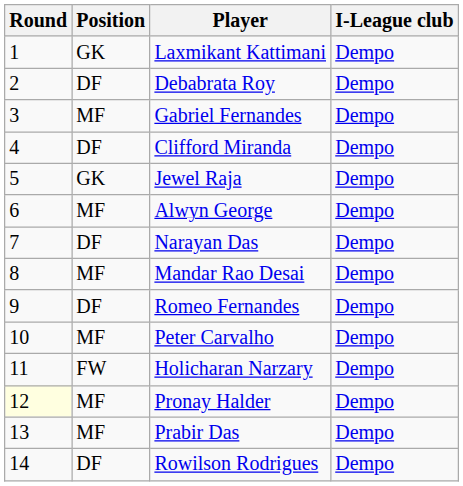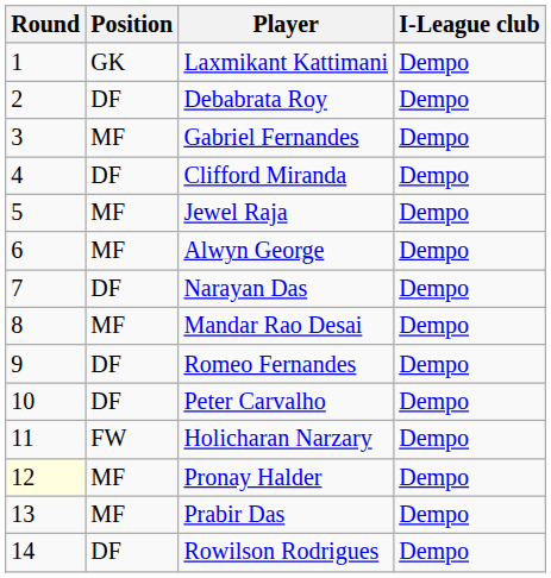Jewel Raja | Position: GK -> MF
Peter Carvalho | Position: MF -> DF
